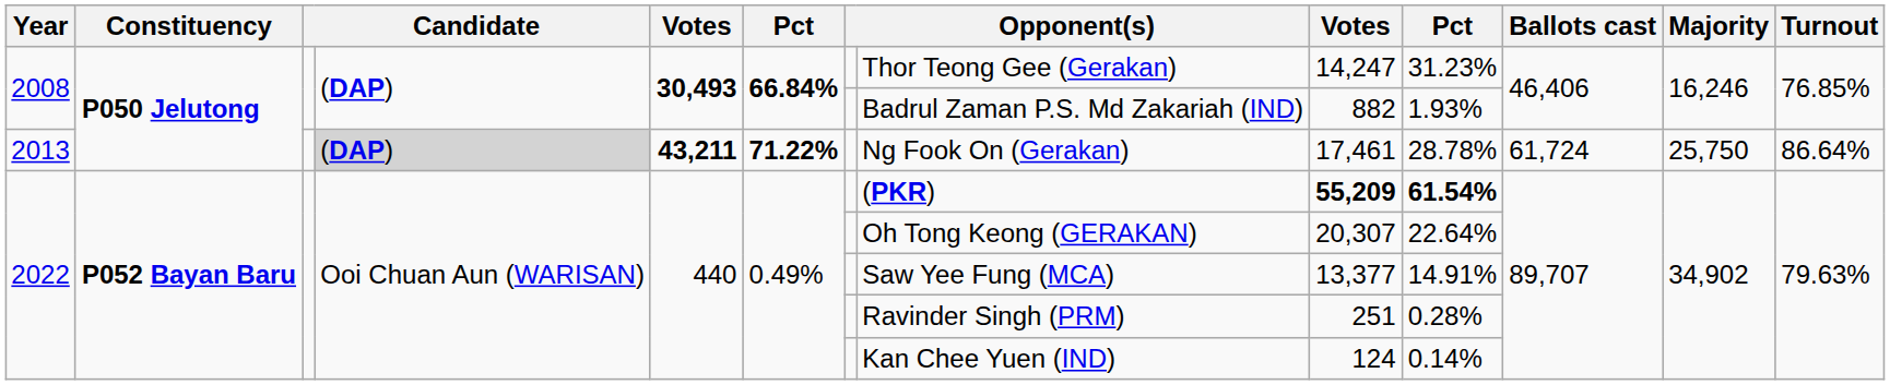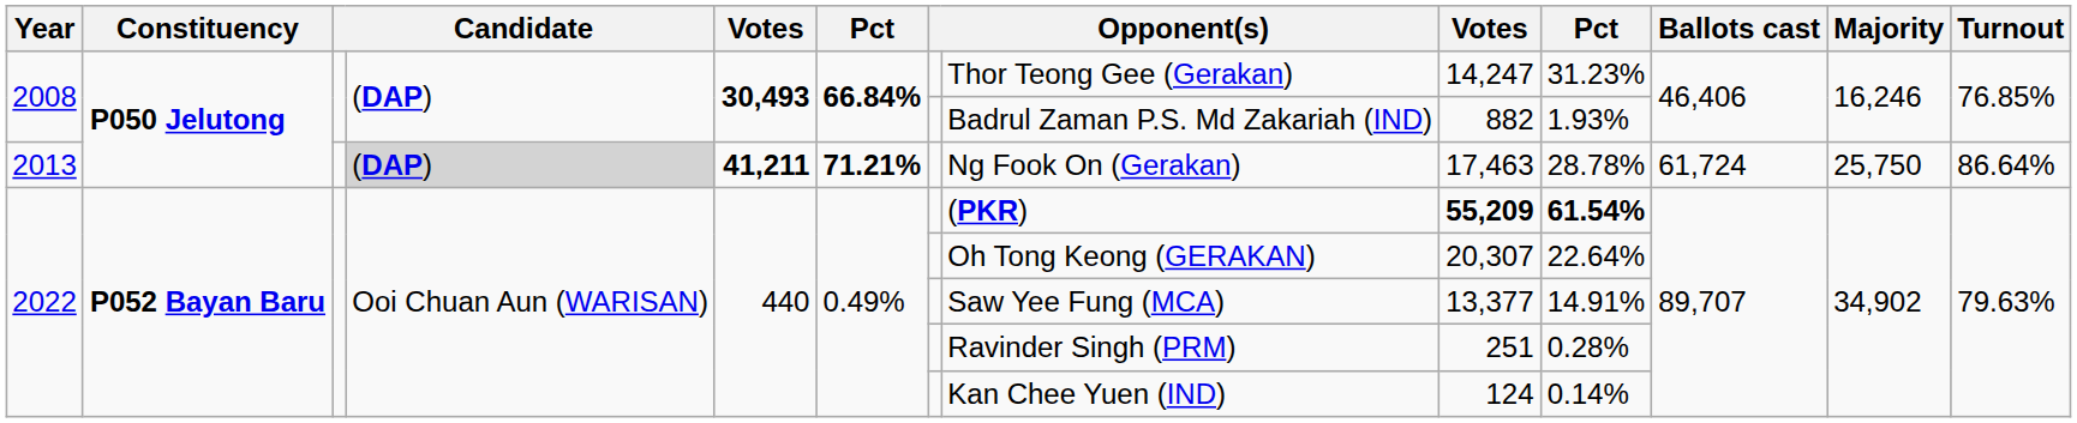2013 | column 5: 43,211 -> 41,211
2013 | column 6: 71.22% -> 71.21%
2013 | column 9: 17,461 -> 17,463
